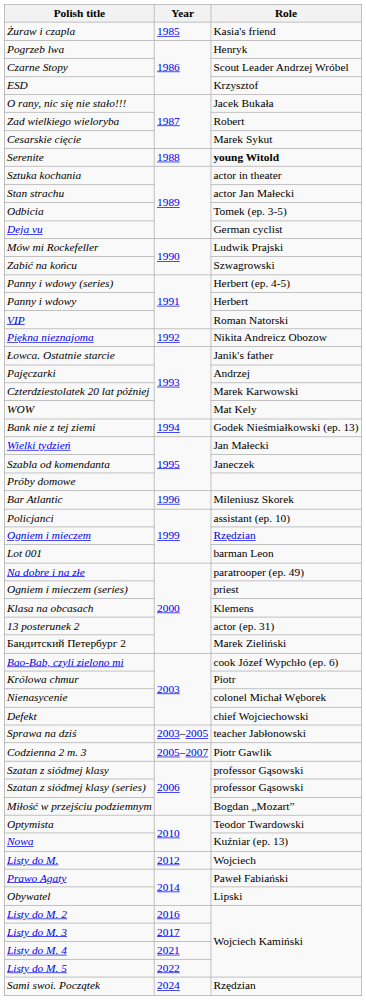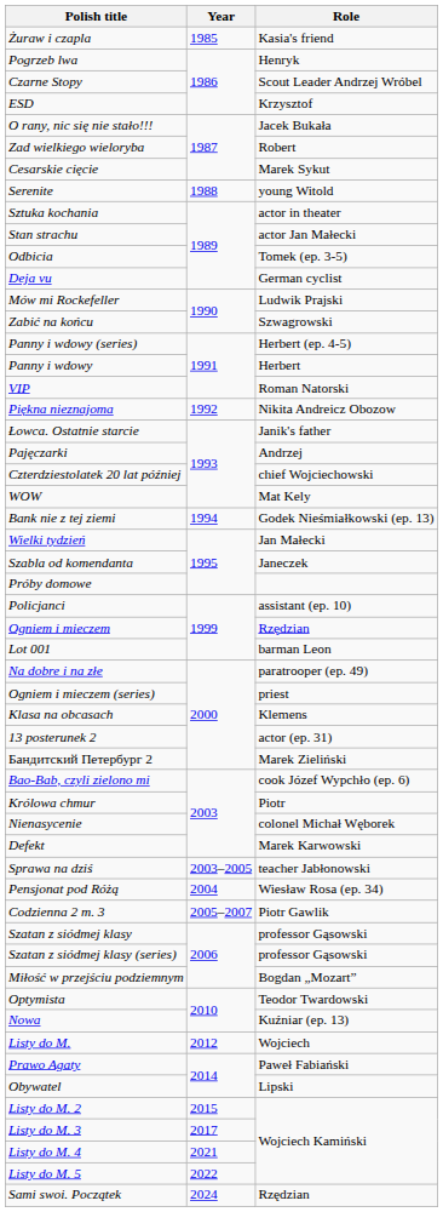Serenite | Role: bold -> normal
Czterdziestolatek 20 lat później | Role: Marek Karwowski -> chief Wojciechowski
- row: Bar Atlantic | 1996 | Mileniusz Skorek
Defekt | Role: chief Wojciechowski -> Marek Karwowski
+ row: Pensjonat pod Różą | 2004 | Wiesław Rosa (ep. 34)
Listy do M. 2 | Year: 2016 -> 2015
